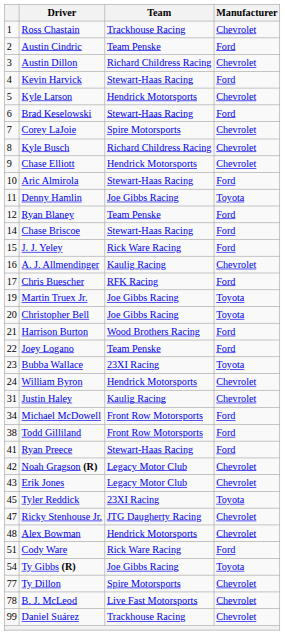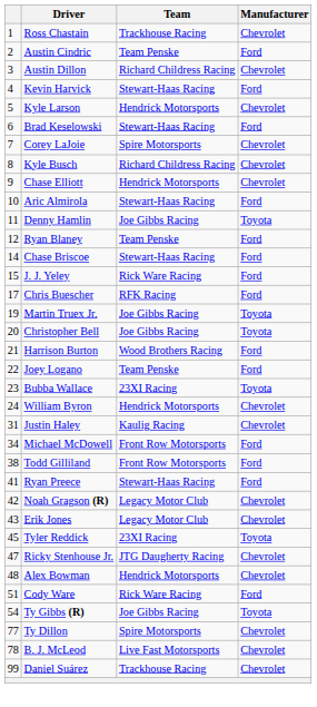- row: 16 | A. J. Allmendinger | Kaulig Racing | Chevrolet
